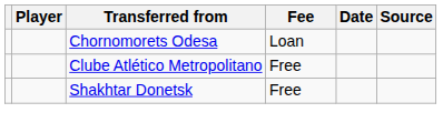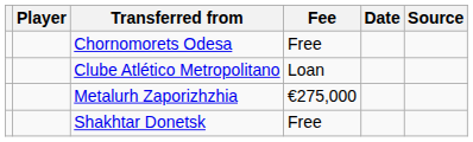Chornomorets Odesa | Fee: Loan -> Free
Clube Atlético Metropolitano | Fee: Free -> Loan
+ row: Metalurh Zaporizhzhia | €275,000
